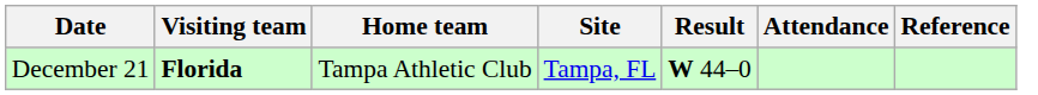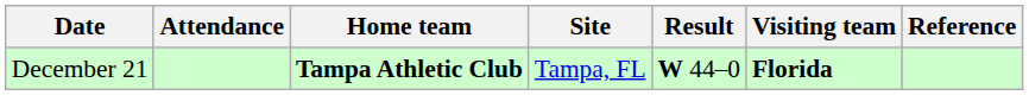columns swapped: Visiting team <-> Attendance
December 21 | Home team: normal -> bold
